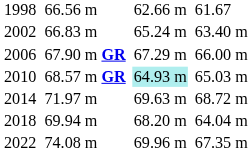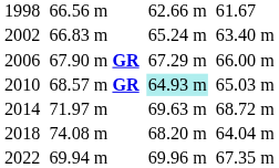2018 | column 3: 69.94 m -> 74.08 m
2022 | column 3: 74.08 m -> 69.94 m
